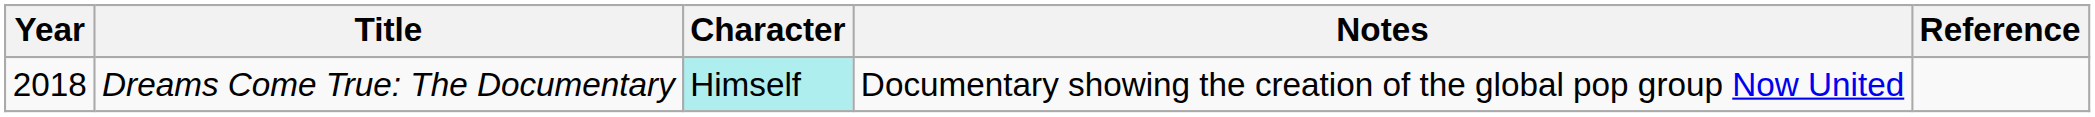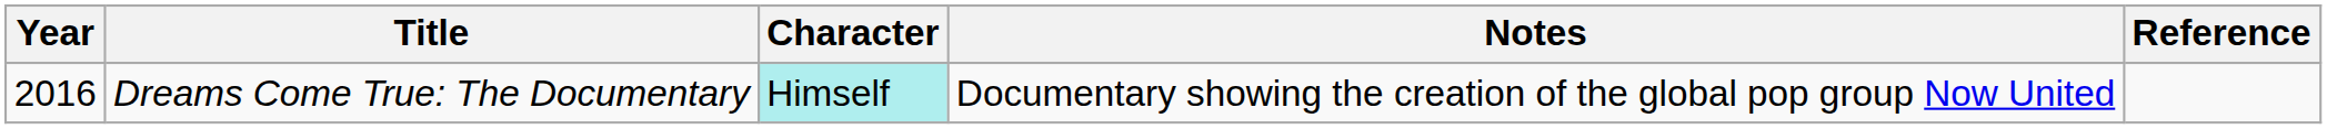Dreams Come True: The Documentary | Year: 2018 -> 2016
